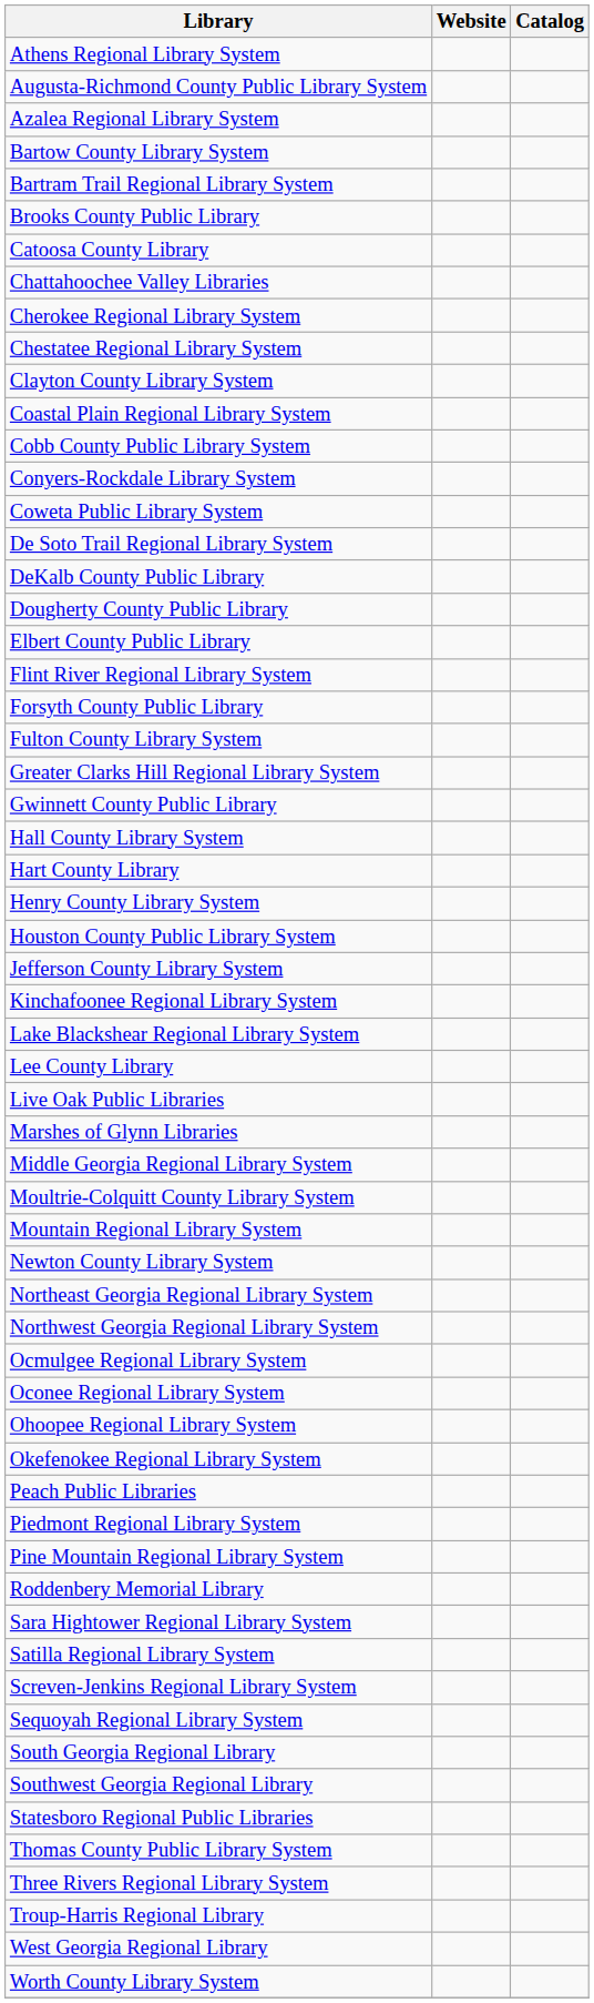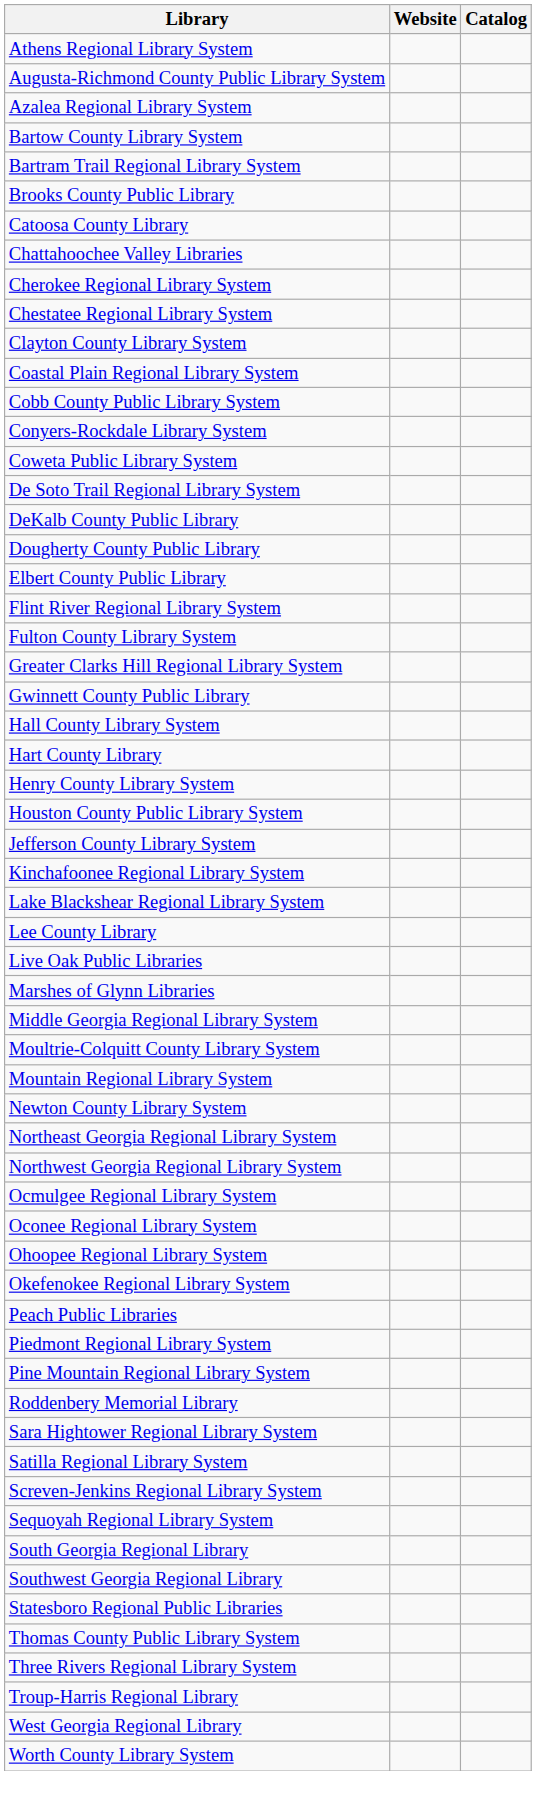- row: Forsyth County Public Library
